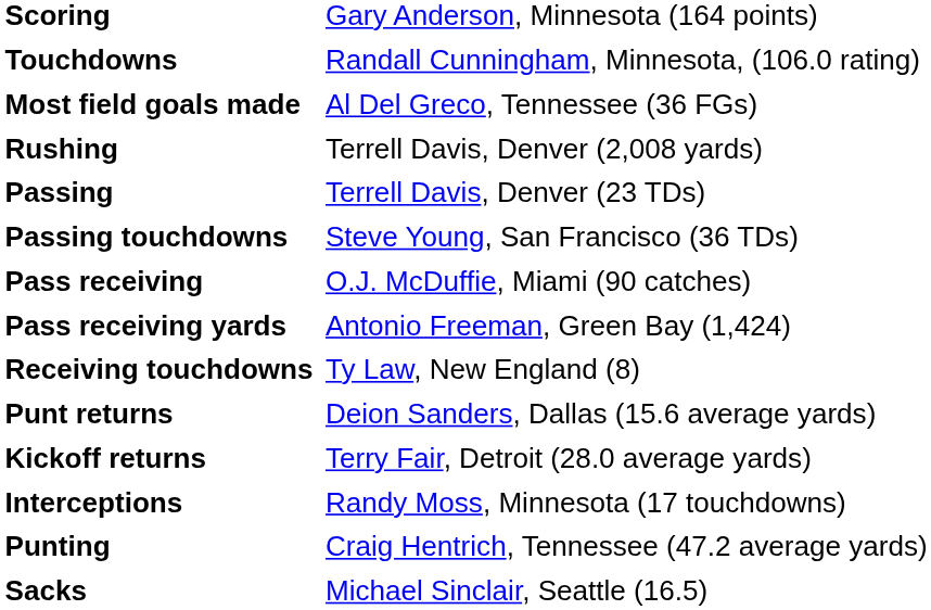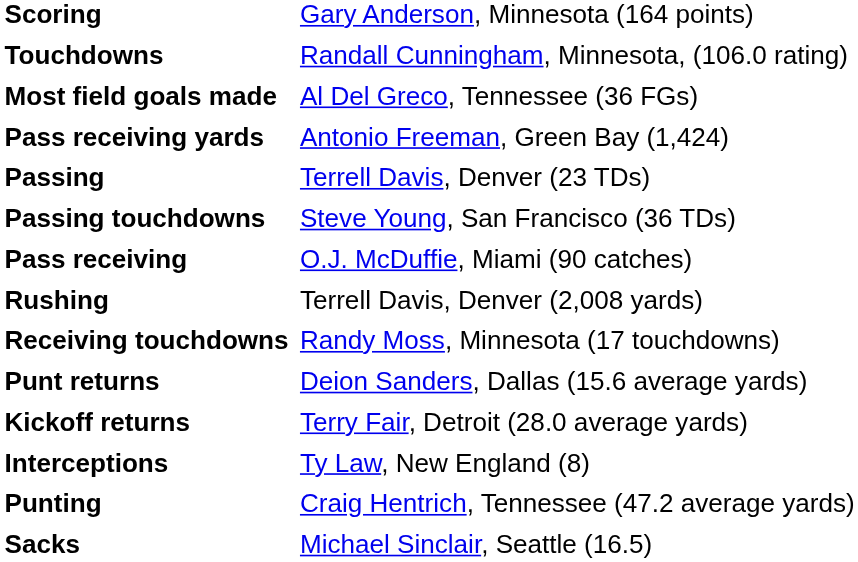rows swapped: Rushing <-> Pass receiving yards
Receiving touchdowns | column 2: Ty Law, New England (8) -> Randy Moss, Minnesota (17 touchdowns)
Interceptions | column 2: Randy Moss, Minnesota (17 touchdowns) -> Ty Law, New England (8)
